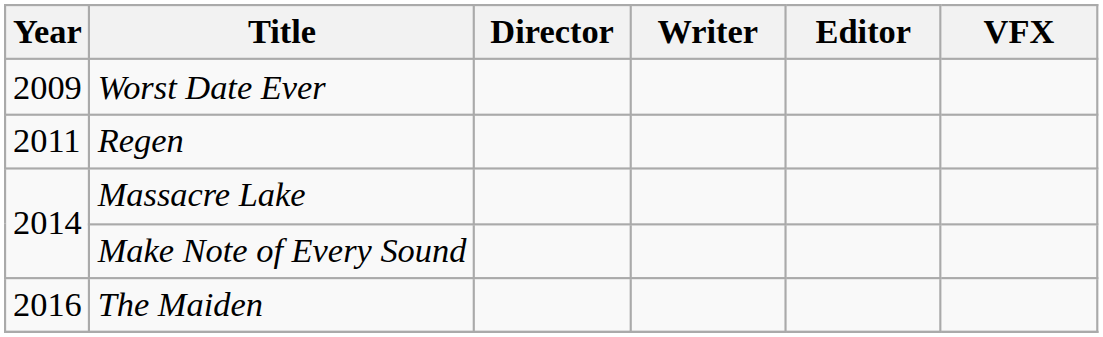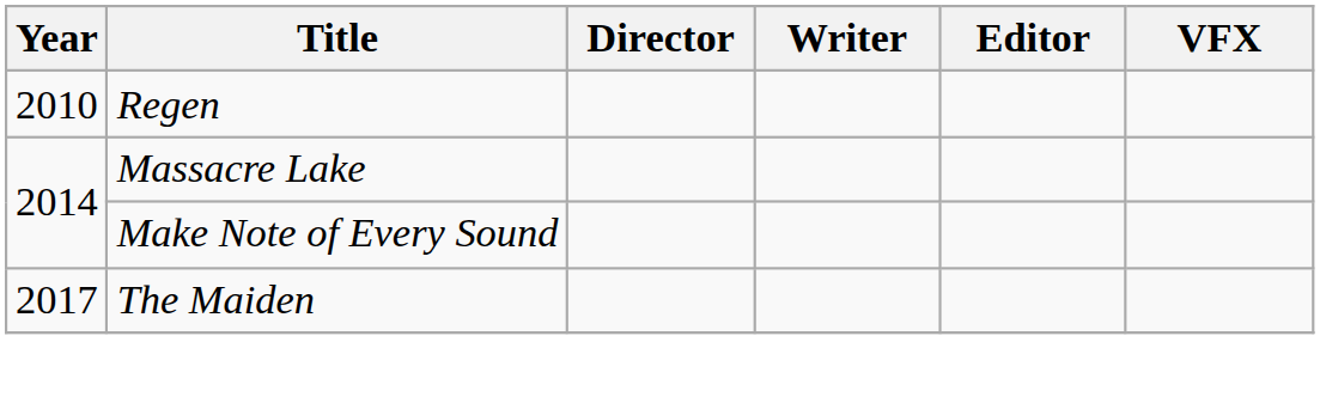- row: 2009 | Worst Date Ever
Regen | Year: 2011 -> 2010
The Maiden | Year: 2016 -> 2017
